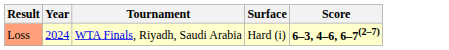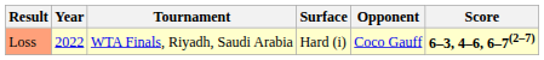+ column: Opponent | Coco Gauff
Loss | Year: 2024 -> 2022
